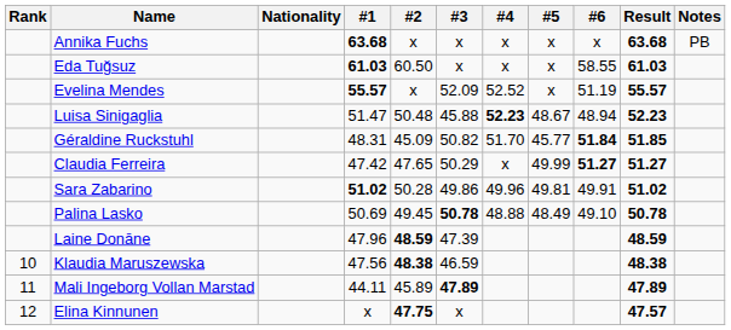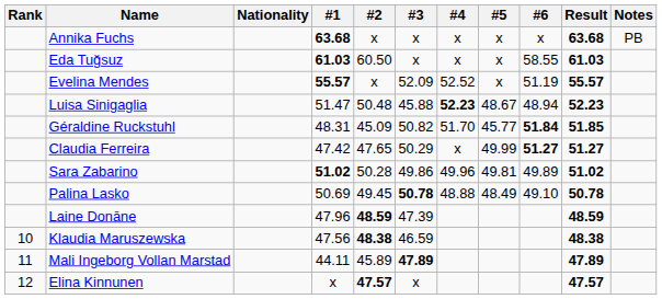Sara Zabarino | #6: 49.91 -> 49.89
Elina Kinnunen | #2: 47.75 -> 47.57
